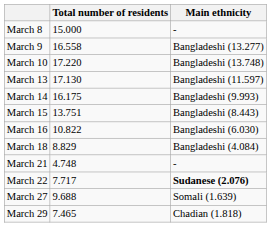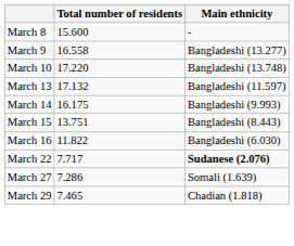March 8 | Total number of residents: 15.000 -> 15.600
March 13 | Total number of residents: 17.130 -> 17.132
March 16 | Total number of residents: 10.822 -> 11.822
- row: March 18 | 8.829 | Bangladeshi (4.084)
- row: March 21 | 4.748 | -
March 27 | Total number of residents: 9.688 -> 7.286
